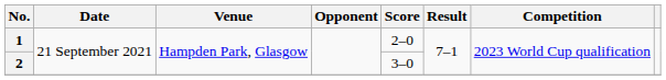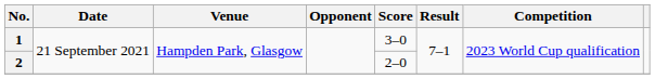1 | Score: 2–0 -> 3–0
2 | Score: 3–0 -> 2–0
